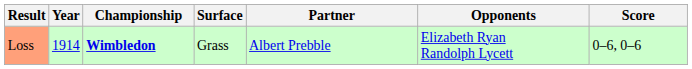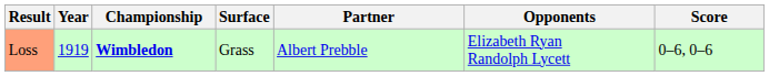Loss | Year: 1914 -> 1919
